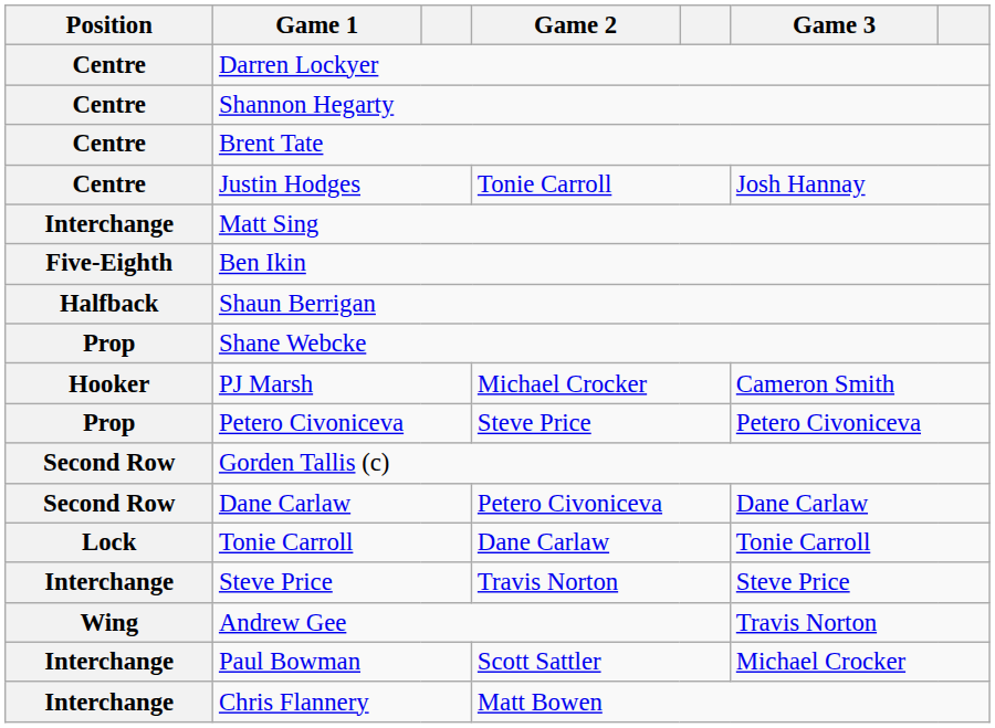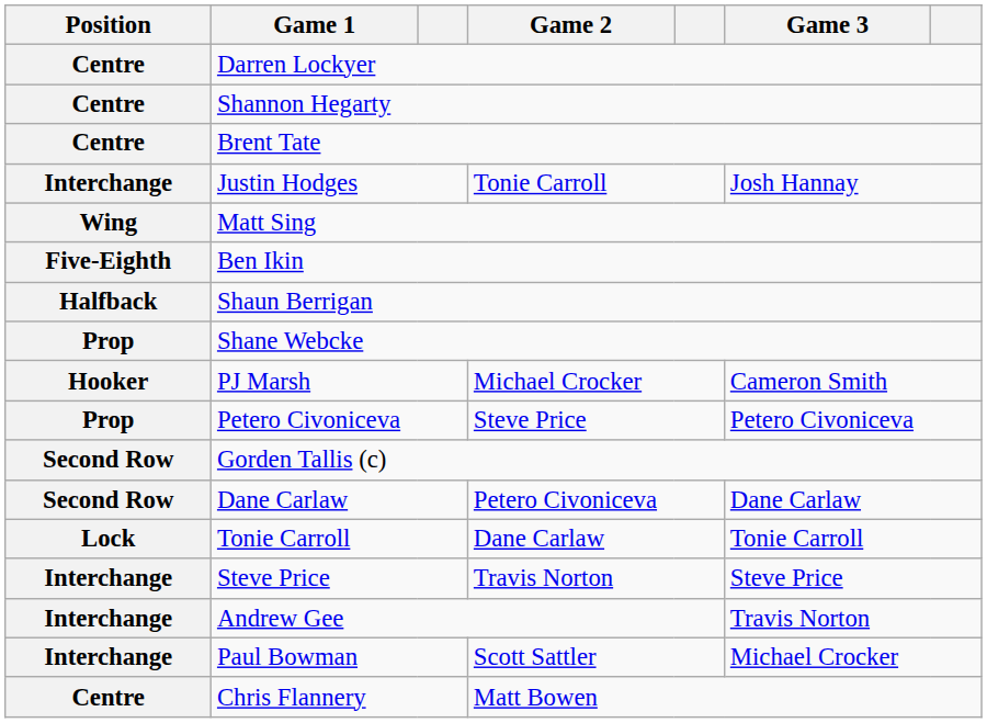Justin Hodges | Position: Centre -> Interchange
Matt Sing | Position: Interchange -> Wing
Andrew Gee | Position: Wing -> Interchange
Chris Flannery | Position: Interchange -> Centre
